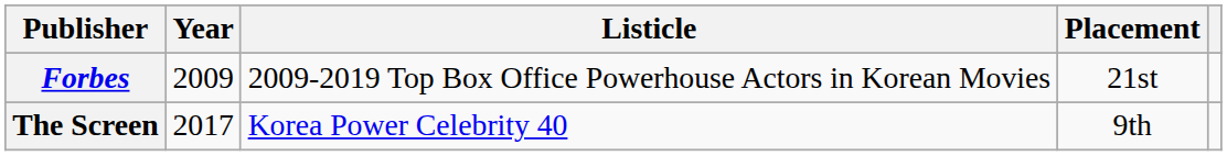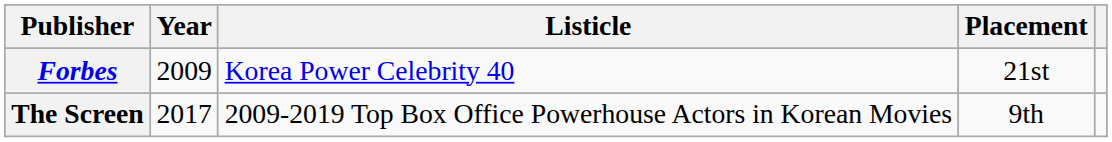Forbes | Listicle: 2009-2019 Top Box Office Powerhouse Actors in Korean Movies -> Korea Power Celebrity 40
The Screen | Listicle: Korea Power Celebrity 40 -> 2009-2019 Top Box Office Powerhouse Actors in Korean Movies
